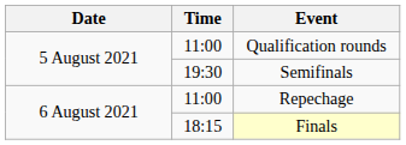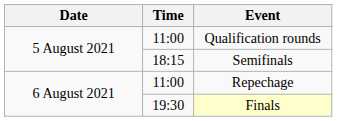Semifinals | Time: 19:30 -> 18:15
Finals | Time: 18:15 -> 19:30
